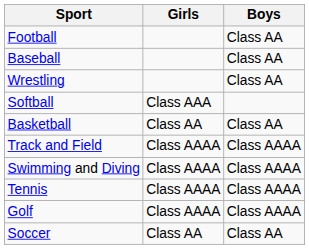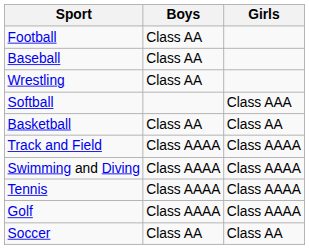columns swapped: Boys <-> Girls
